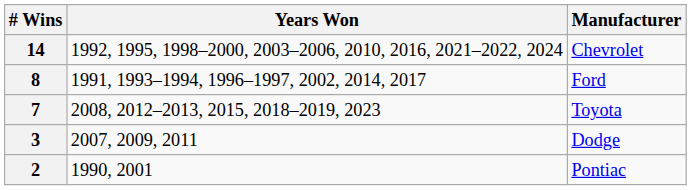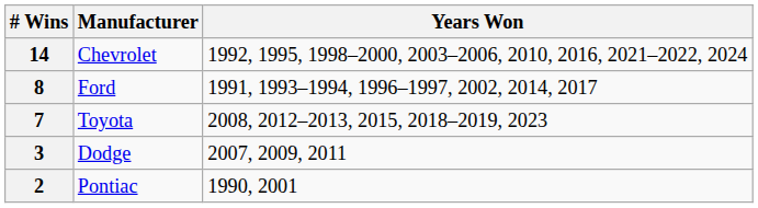columns swapped: Manufacturer <-> Years Won
